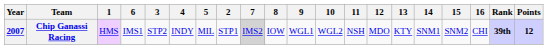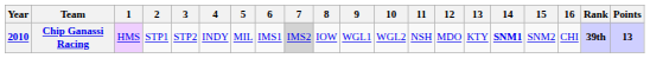columns swapped: 2 <-> 6
Chip Ganassi Racing | Year: 2007 -> 2010
Chip Ganassi Racing | 14: normal -> bold
Chip Ganassi Racing | Points: 12 -> 13
